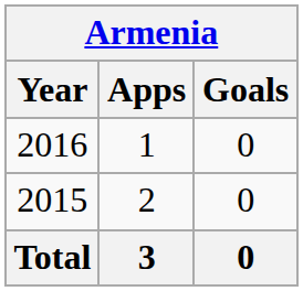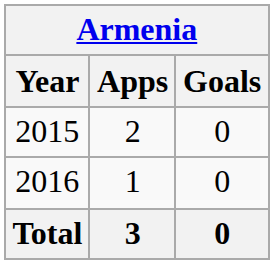rows swapped: 2015 <-> 2016
